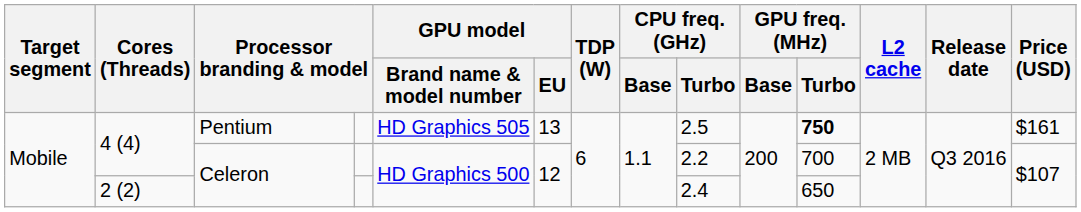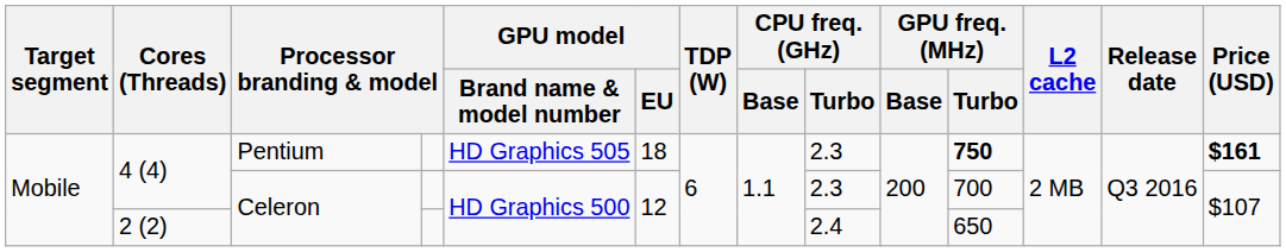4 (4) / Pentium | GPU model / EU: 13 -> 18
4 (4) / Pentium | CPU freq. (GHz) / Turbo: 2.5 -> 2.3
4 (4) / Pentium | Price (USD): normal -> bold
4 (4) / Celeron | CPU freq. (GHz) / Turbo: 2.2 -> 2.3
